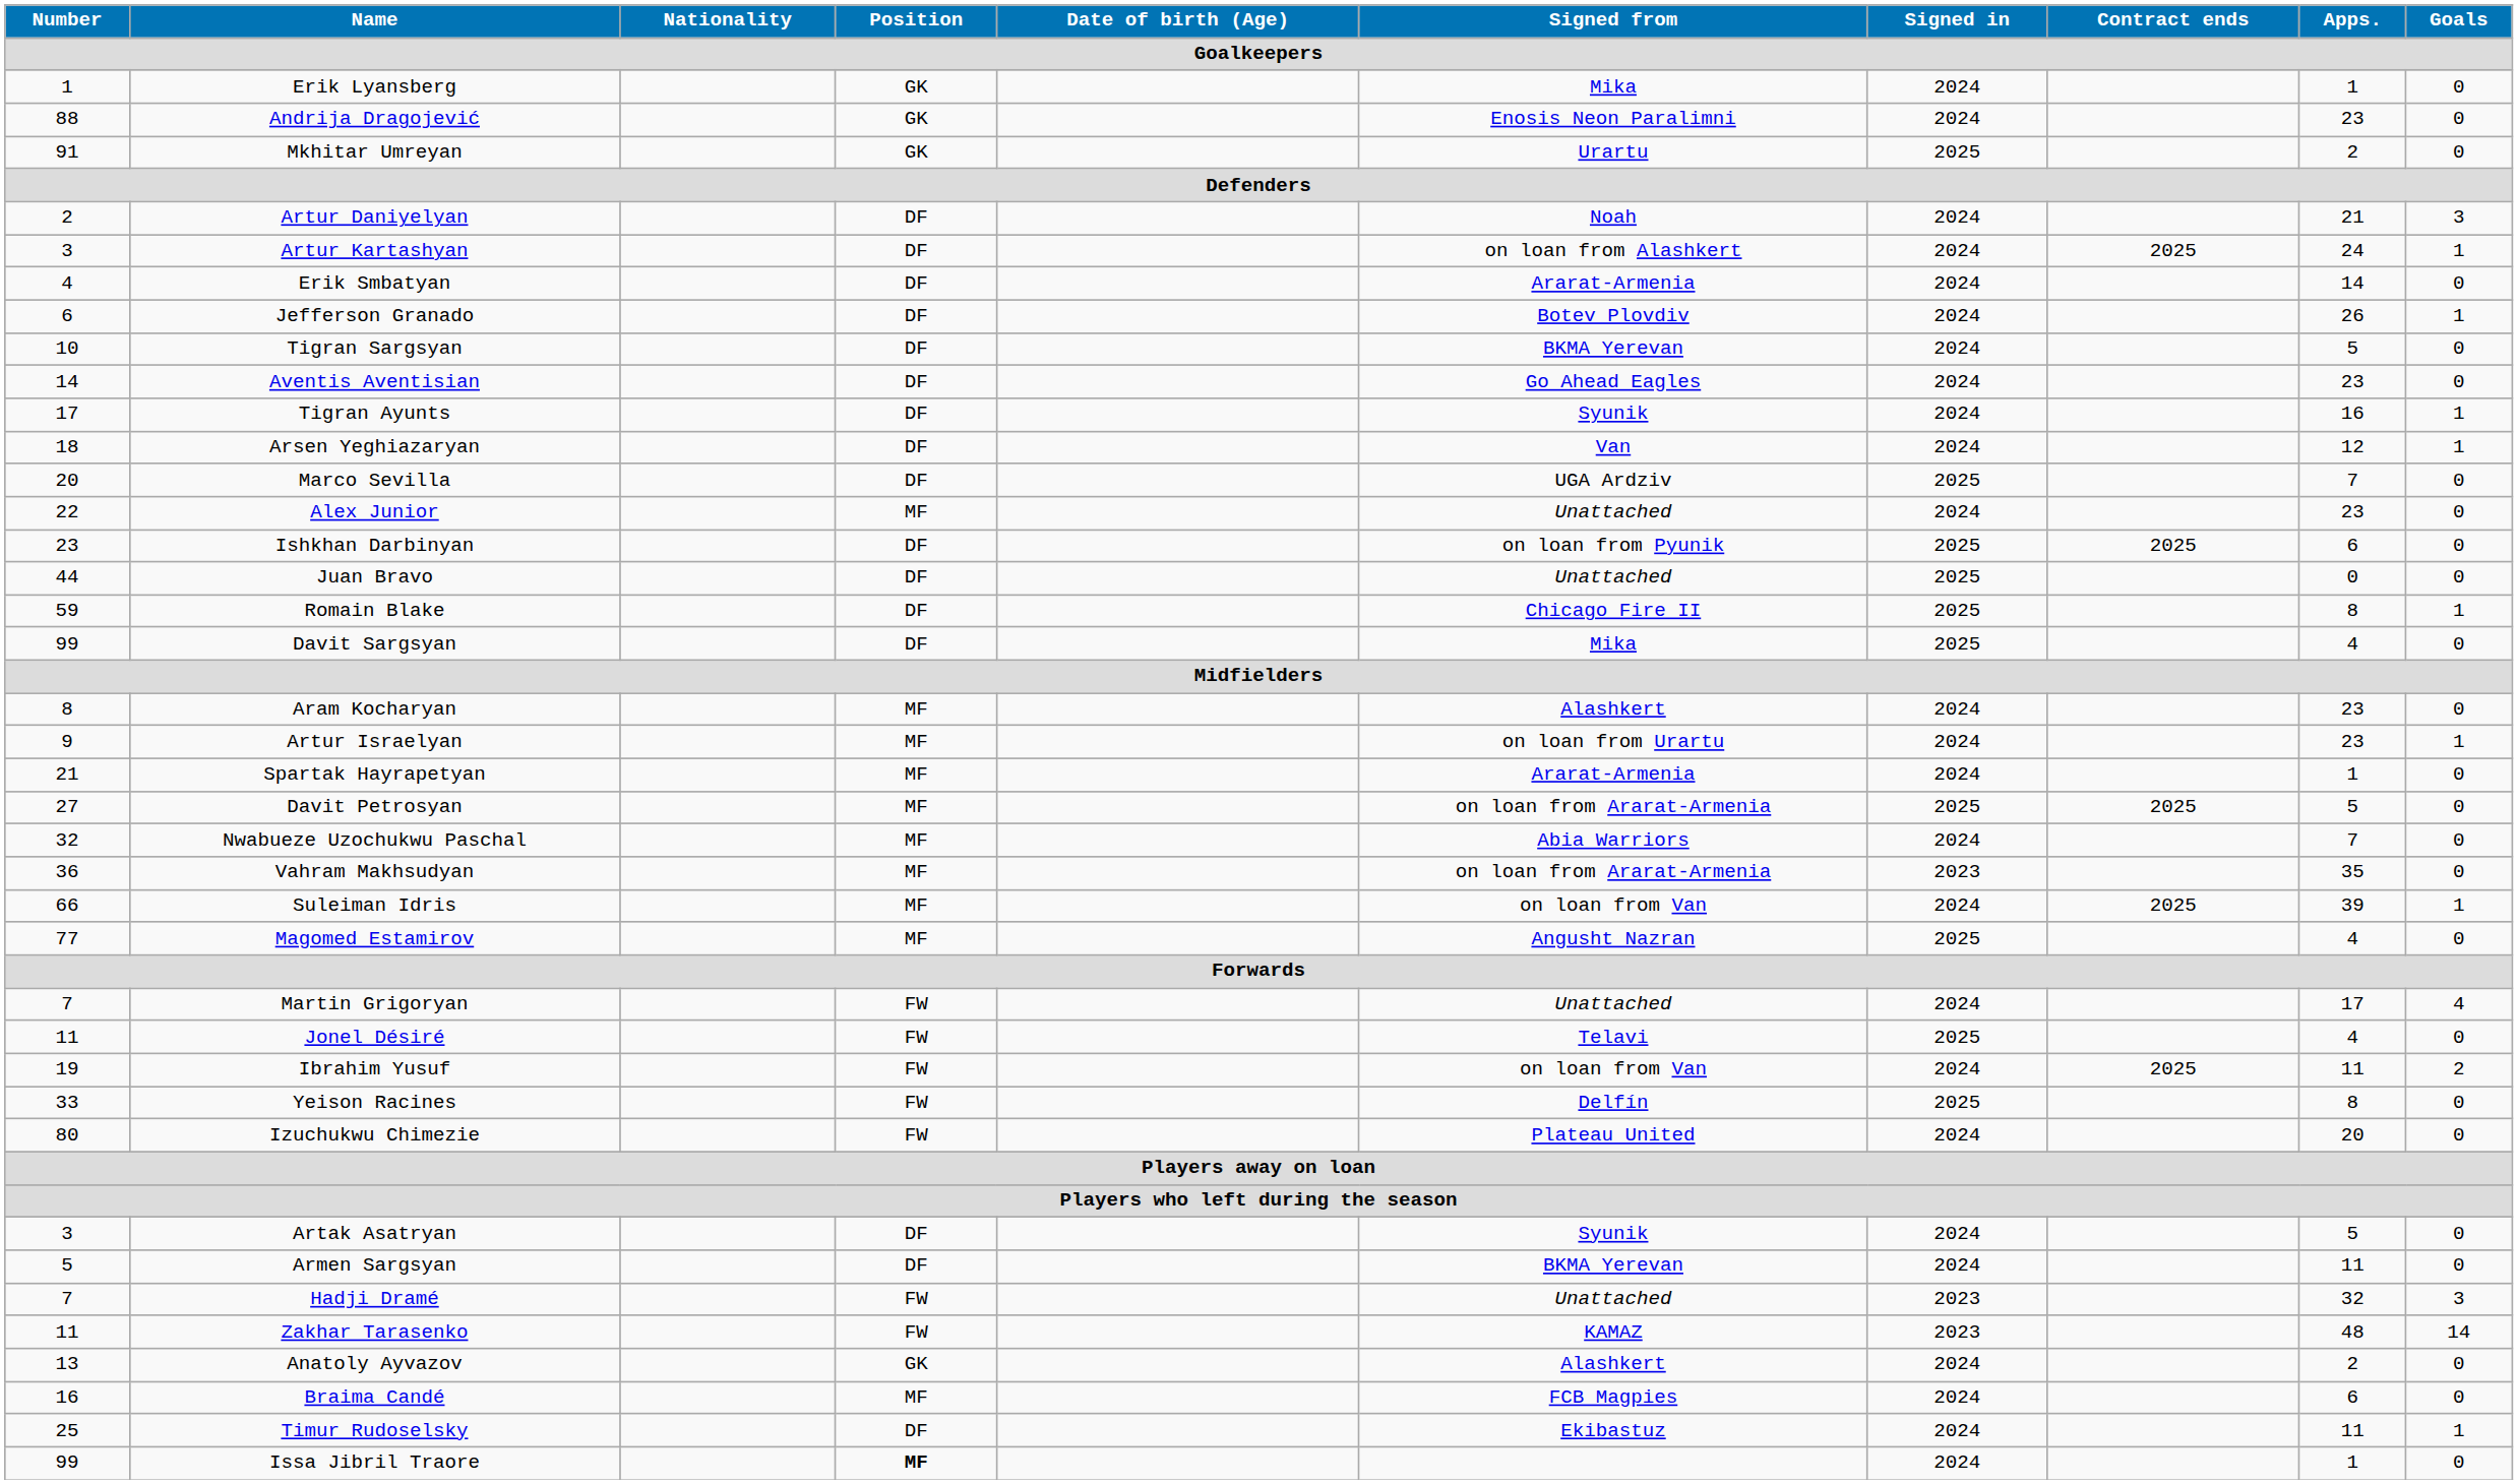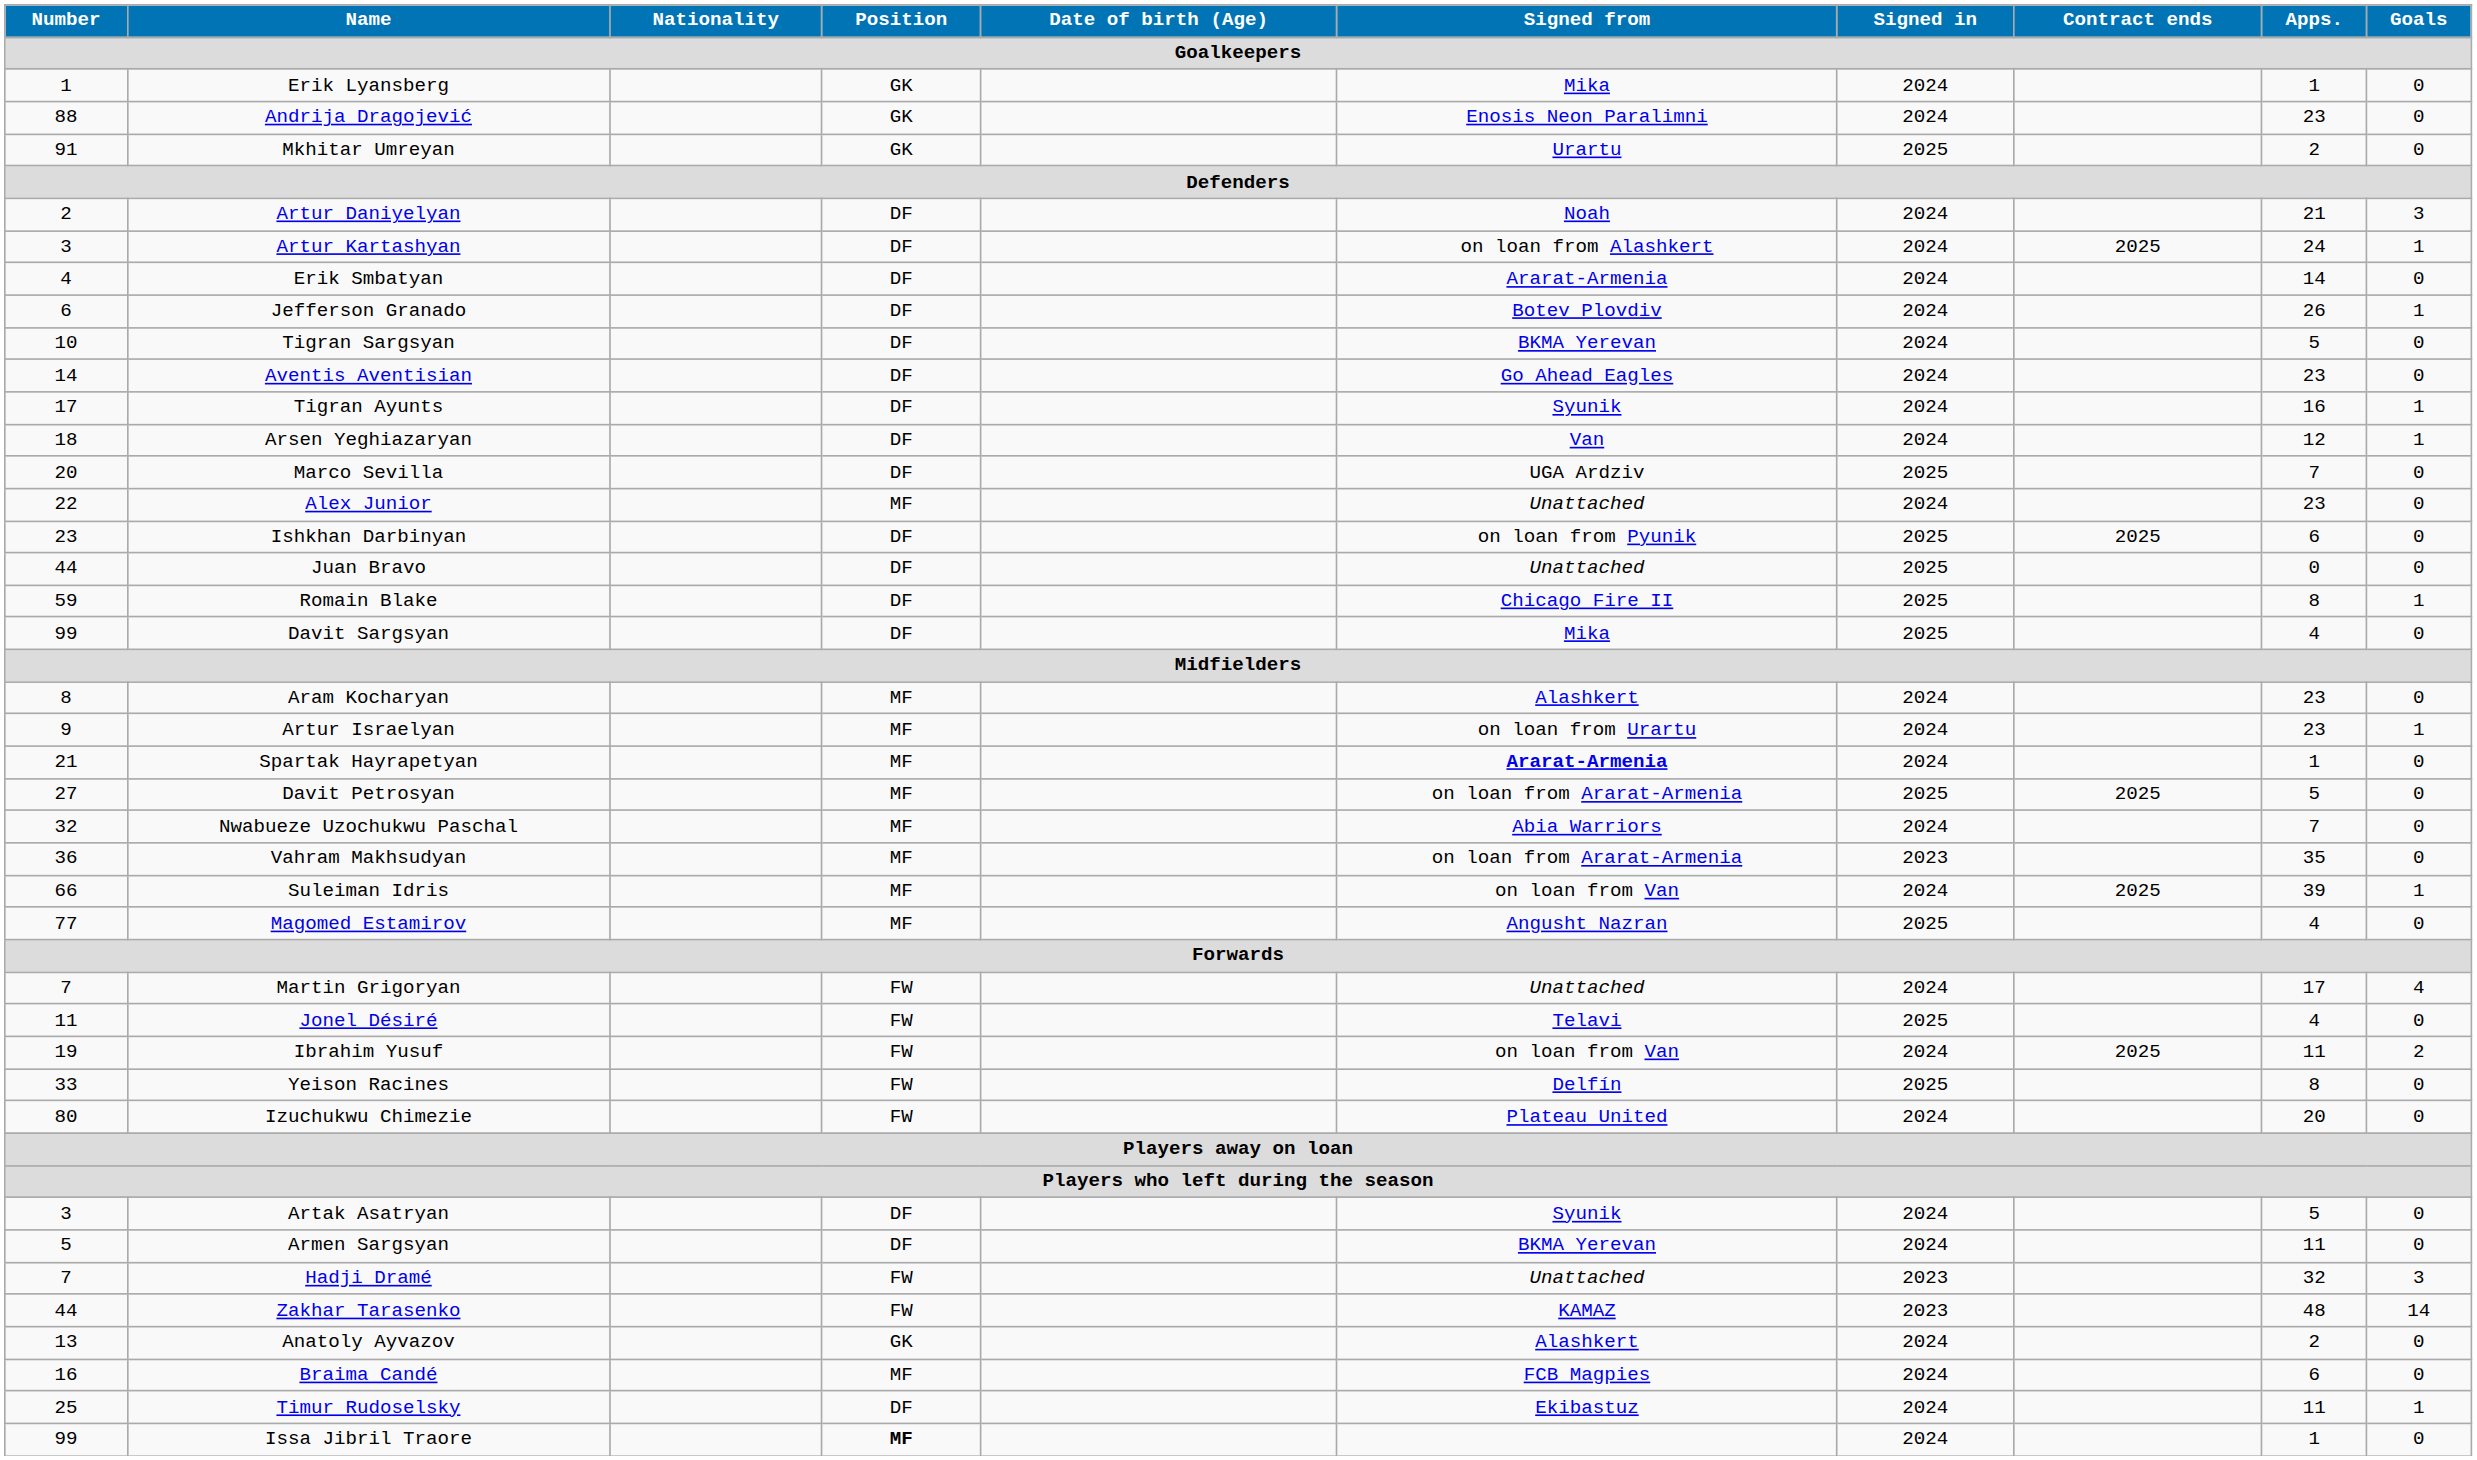Spartak Hayrapetyan | Signed from: normal -> bold
Zakhar Tarasenko | Number: 11 -> 44
